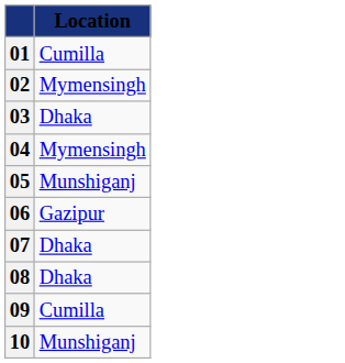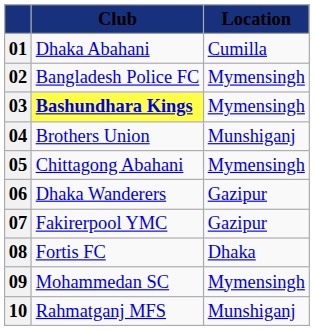+ column: Club | Dhaka Abahani | Bangladesh Police FC | Bashundhara Kings | Brothers Union | Chittagong Abahani | Dhaka Wanderers | Fakirerpool YMC | Fortis FC | Mohammedan SC | Rahmatganj MFS
03 | Location: Dhaka -> Mymensingh
04 | Location: Mymensingh -> Munshiganj
05 | Location: Munshiganj -> Mymensingh
07 | Location: Dhaka -> Gazipur
09 | Location: Cumilla -> Mymensingh
